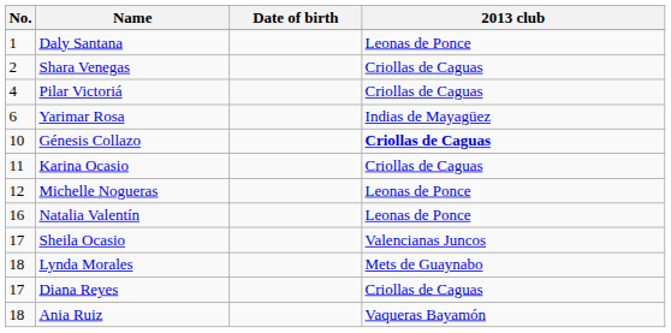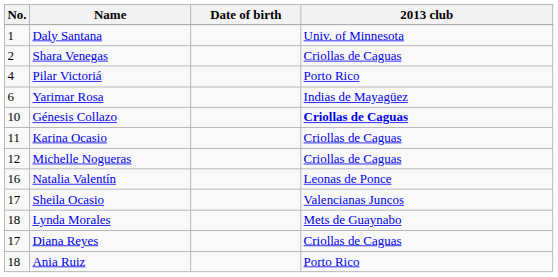Daly Santana | 2013 club: Leonas de Ponce -> Univ. of Minnesota
Pilar Victoriá | 2013 club: Criollas de Caguas -> Porto Rico
Michelle Nogueras | 2013 club: Leonas de Ponce -> Criollas de Caguas
Ania Ruiz | 2013 club: Vaqueras Bayamón -> Porto Rico
